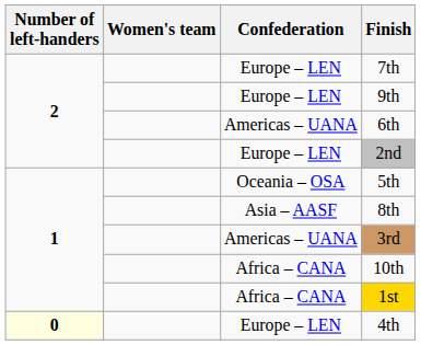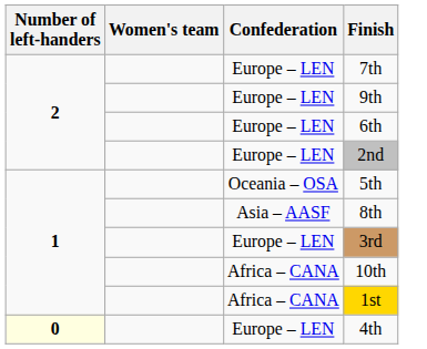6th | Confederation: Americas – UANA -> Europe – LEN
3rd | Confederation: Americas – UANA -> Europe – LEN
